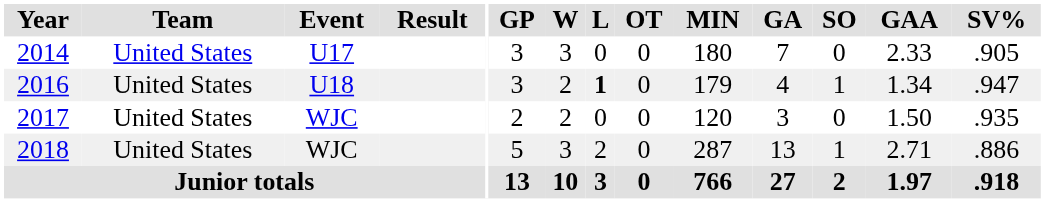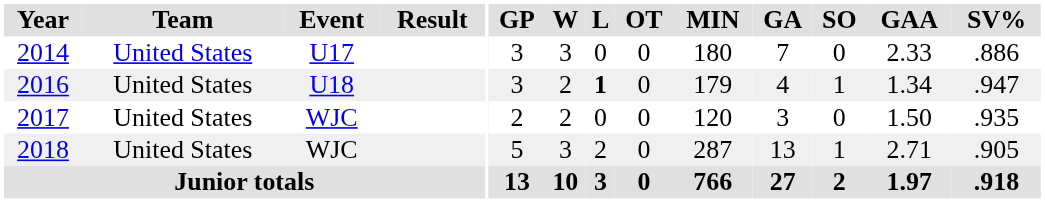2014 | SV%: .905 -> .886
2018 | SV%: .886 -> .905
